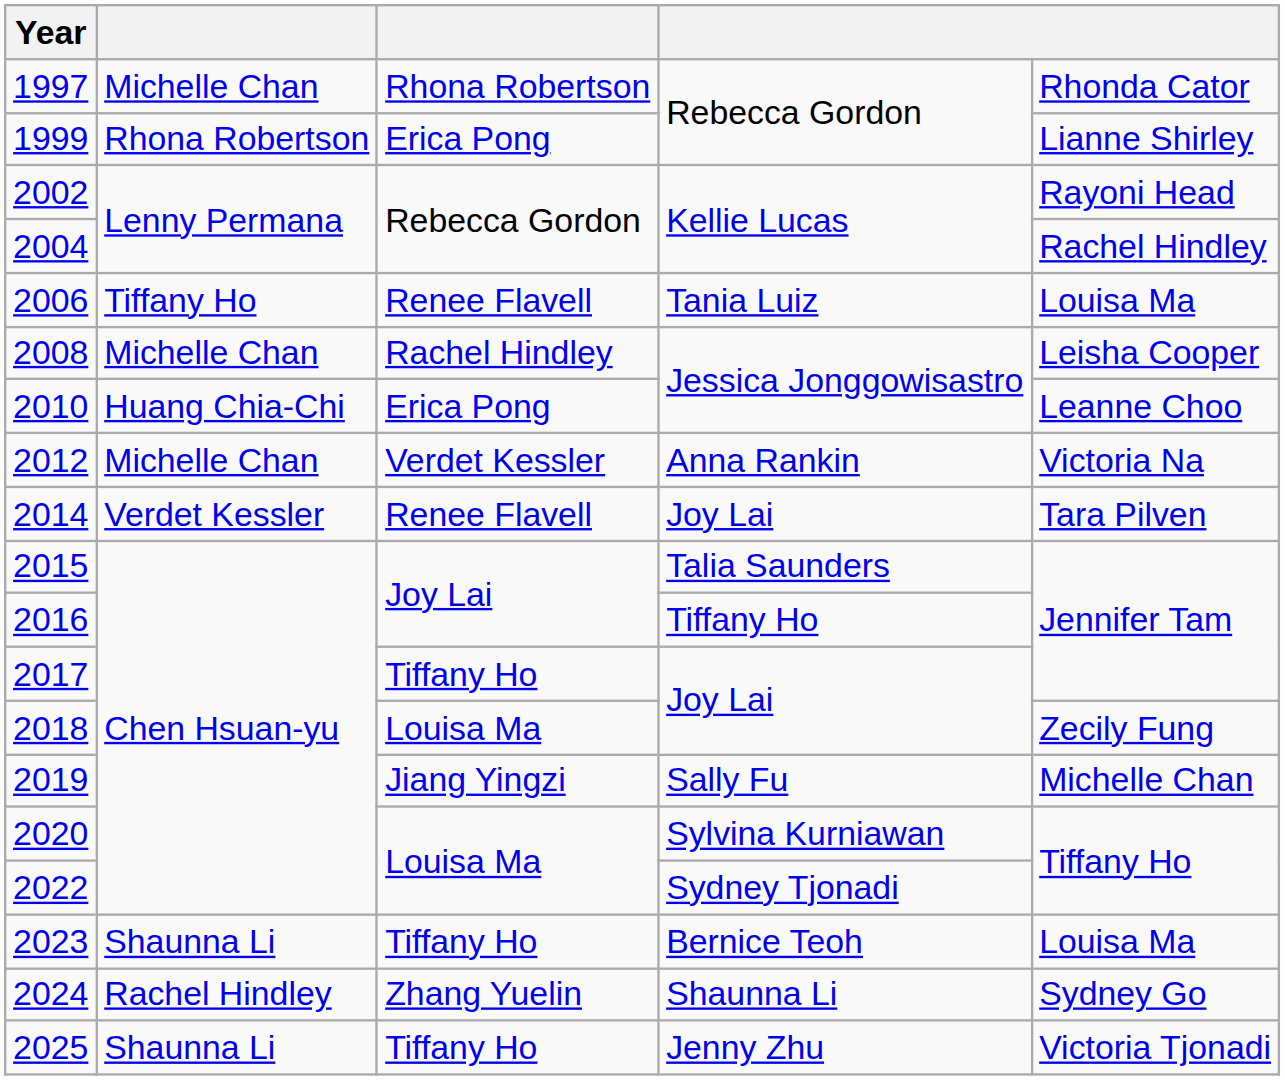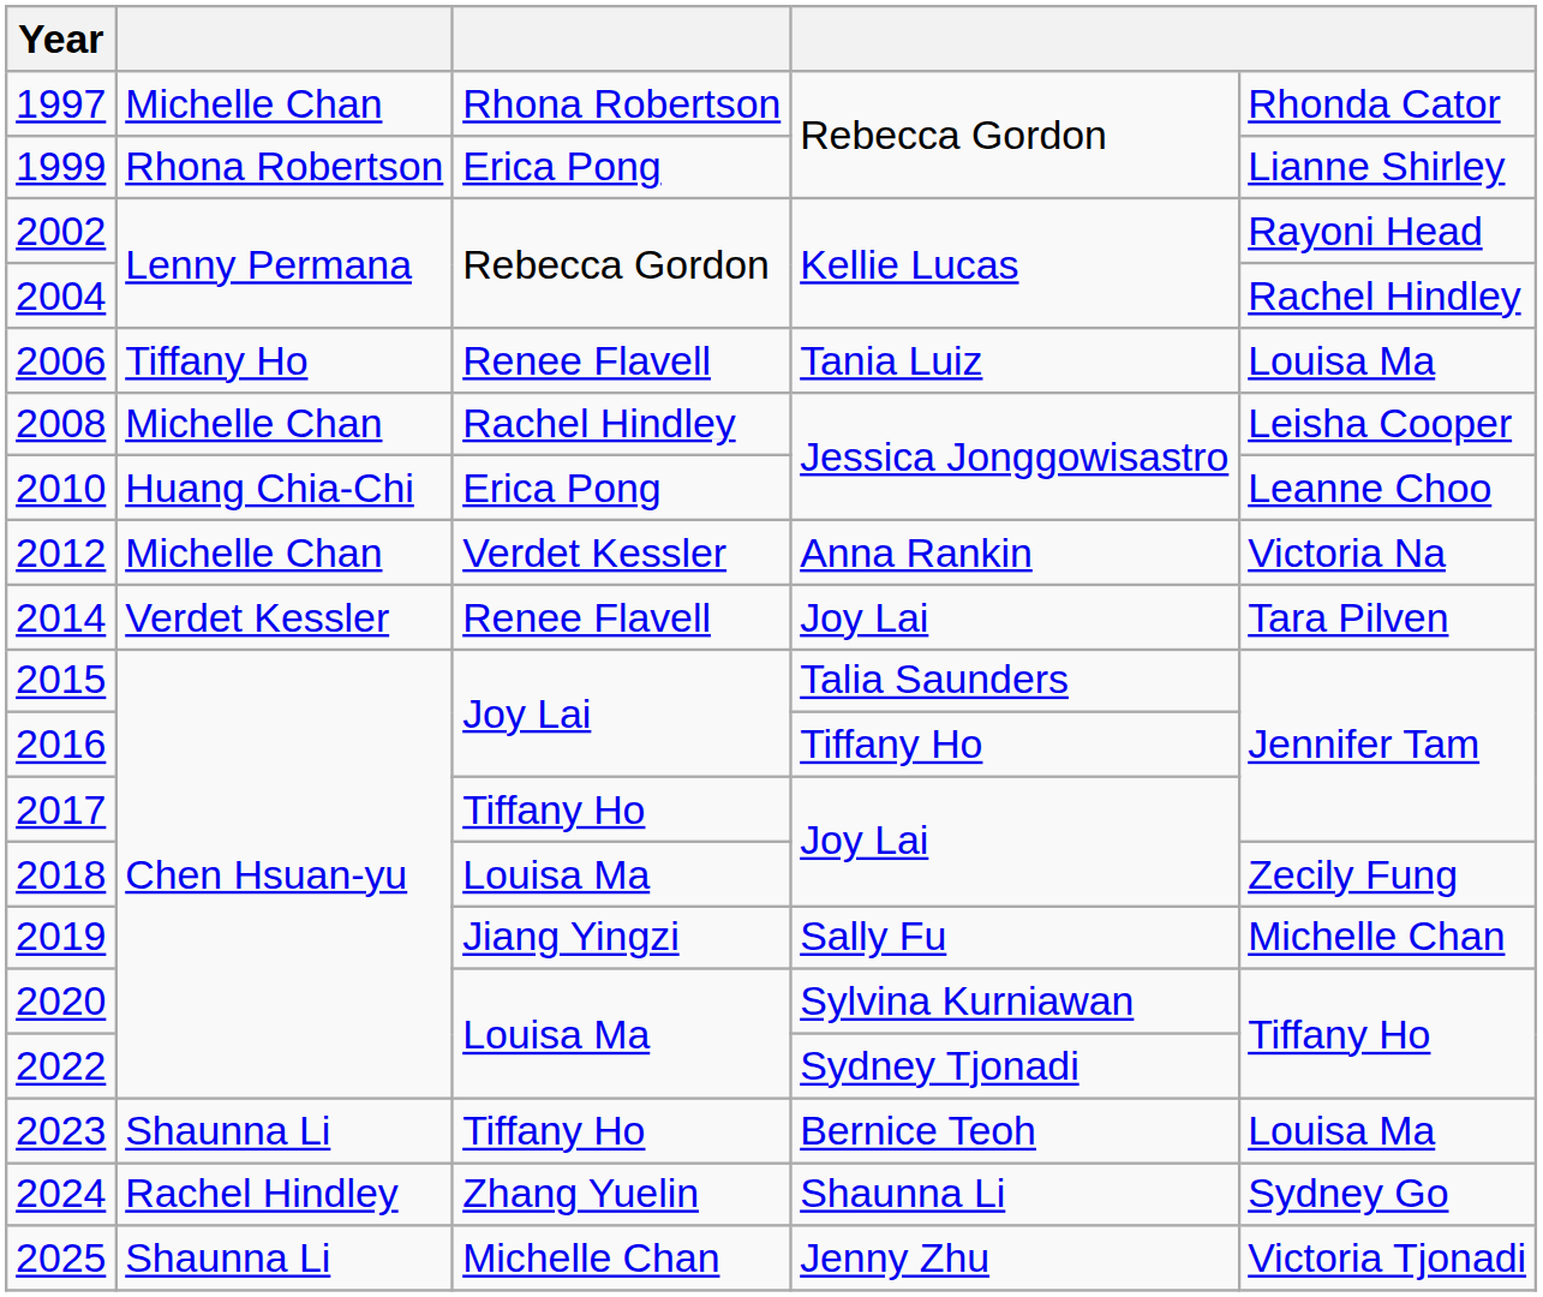2025 | column 3: Tiffany Ho -> Michelle Chan
